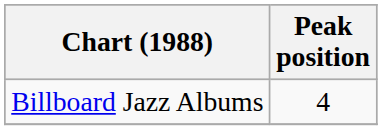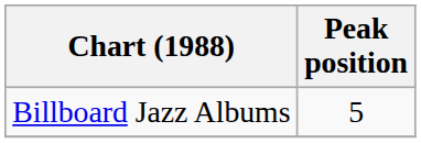Billboard Jazz Albums | Peak position: 4 -> 5
